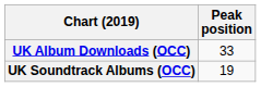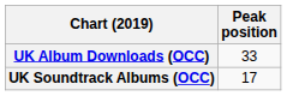UK Soundtrack Albums (OCC) | Peak position: 19 -> 17
